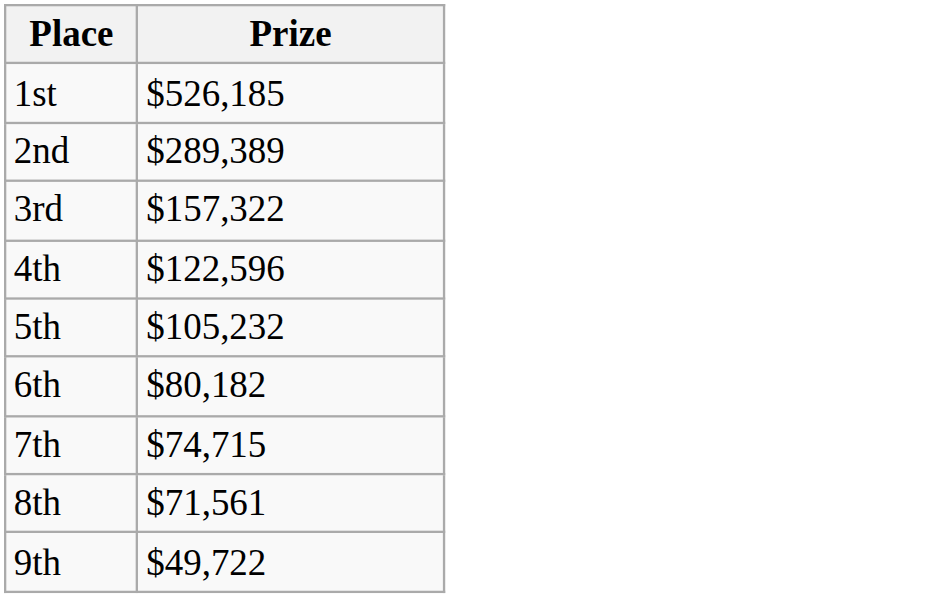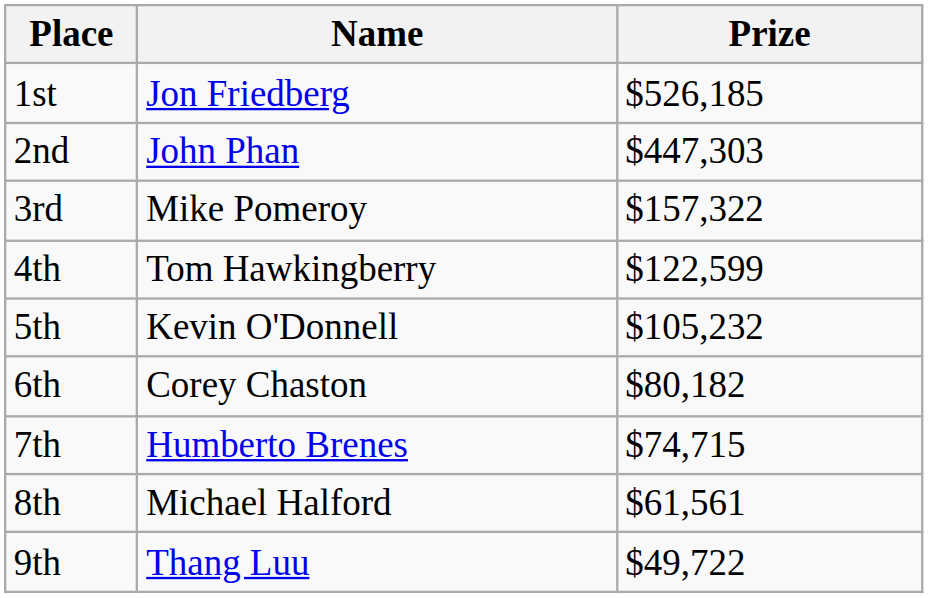+ column: Name | Jon Friedberg | John Phan | Mike Pomeroy | Tom Hawkingberry | Kevin O'Donnell | Corey Chaston | Humberto Brenes | Michael Halford | Thang Luu
2nd | Prize: $289,389 -> $447,303
4th | Prize: $122,596 -> $122,599
8th | Prize: $71,561 -> $61,561
